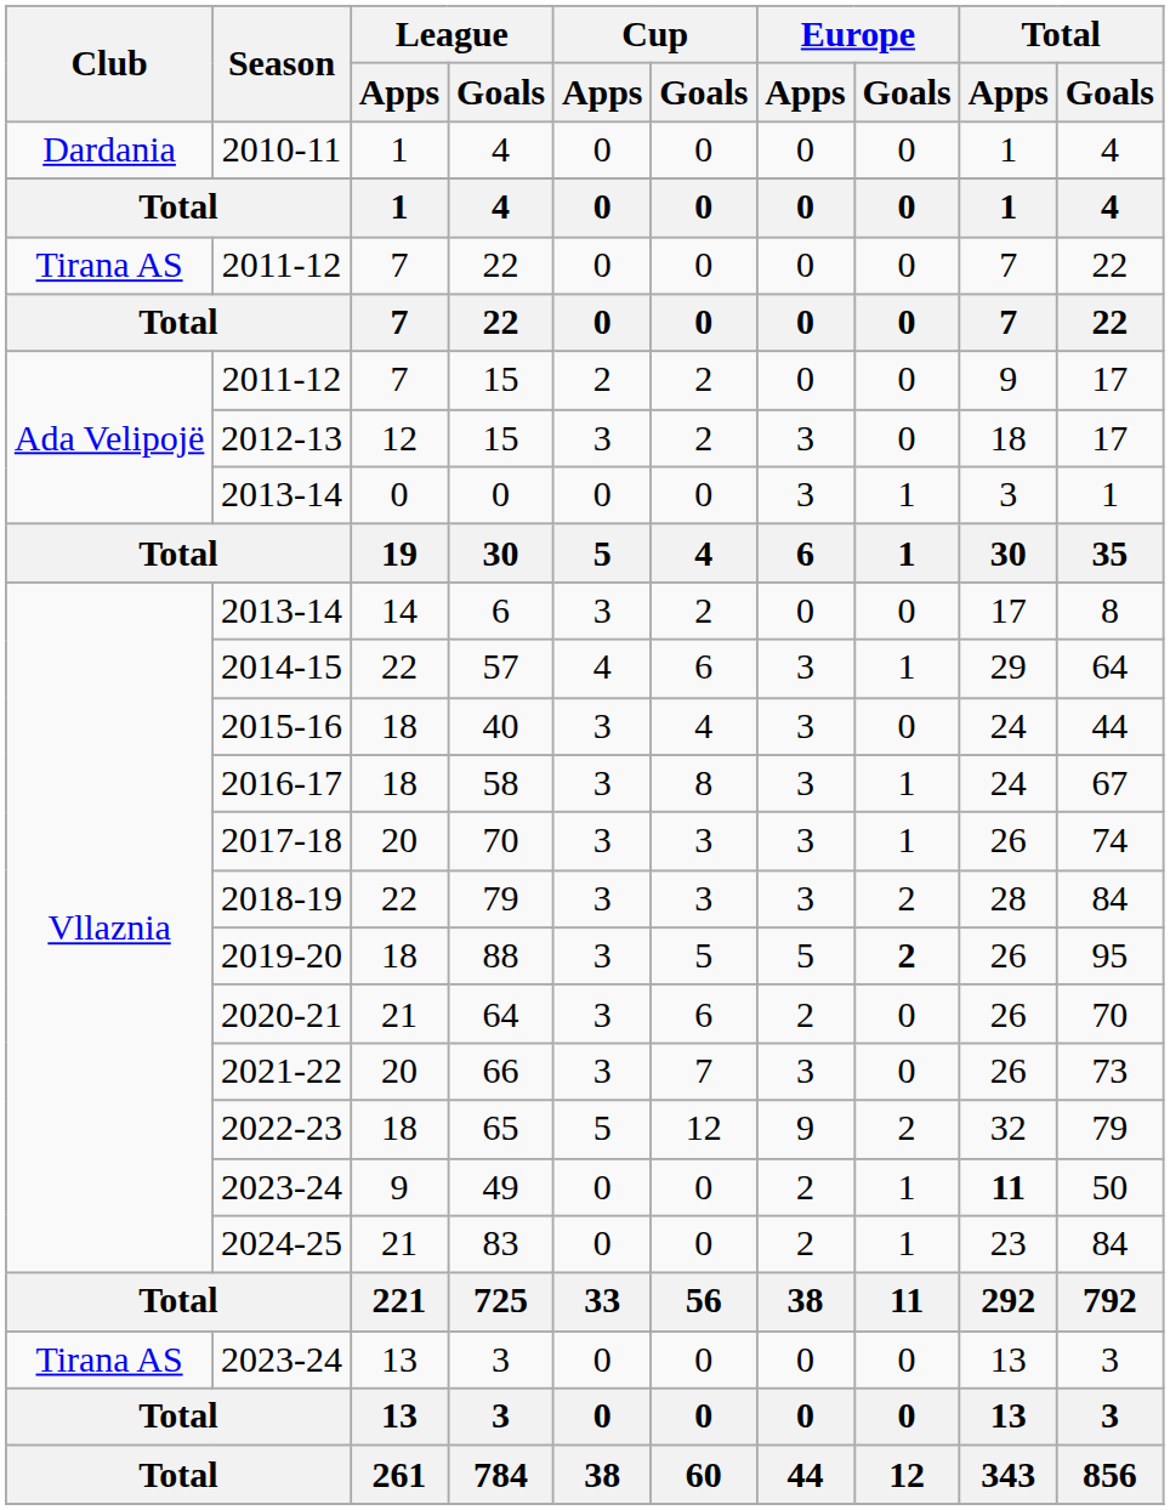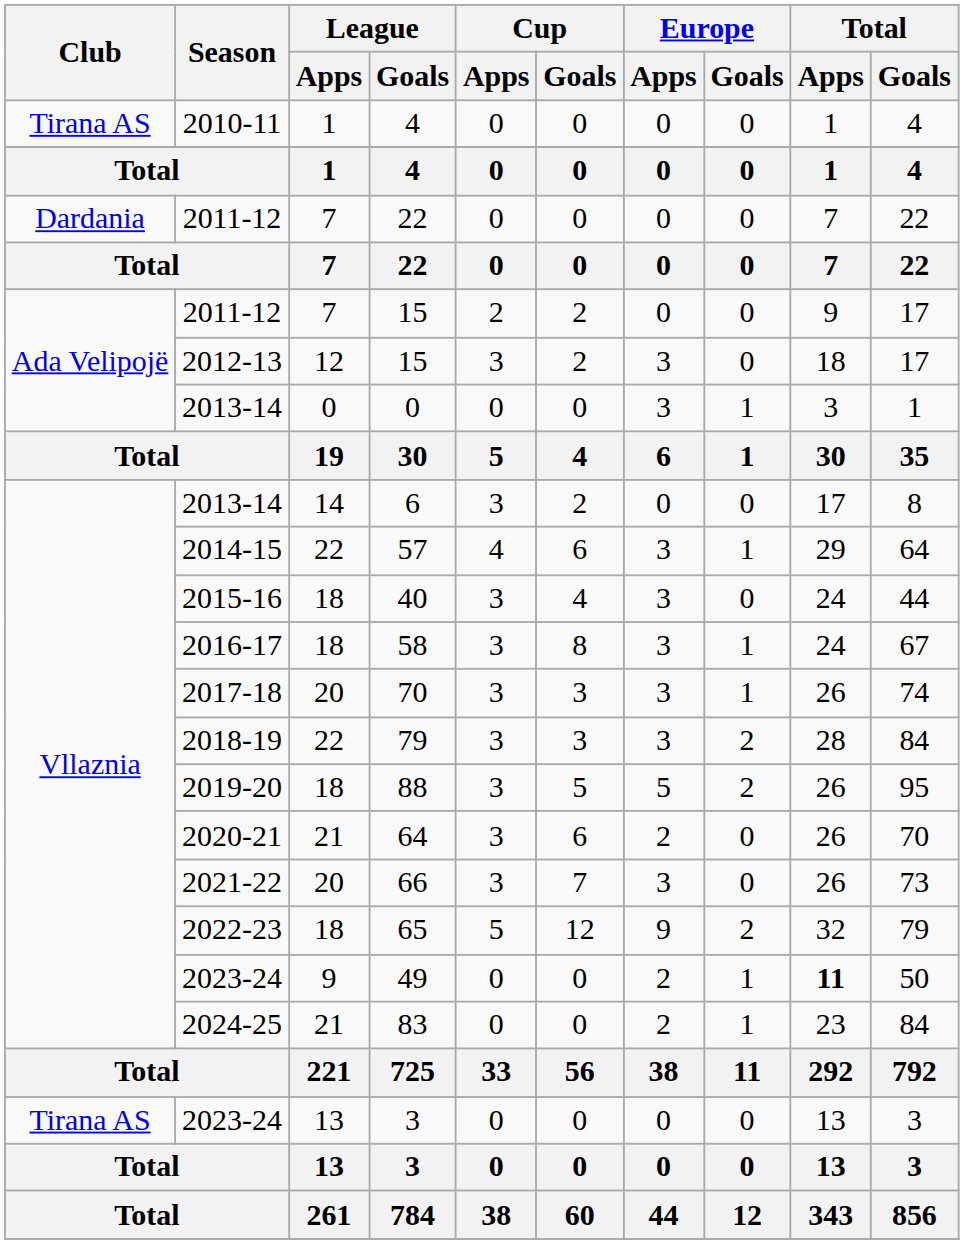2010-11 / 4 | Club: Dardania -> Tirana AS
2011-12 / 22 | Club: Tirana AS -> Dardania
88 | Europe / Goals: bold -> normal
